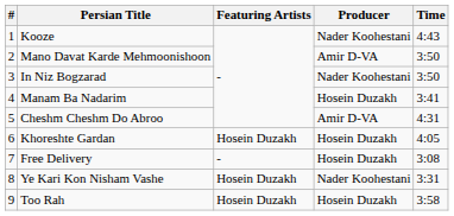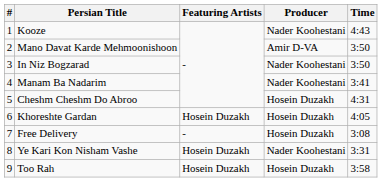Manam Ba Nadarim | Producer: Hosein Duzakh -> Nader Koohestani
Cheshm Cheshm Do Abroo | Producer: Amir D-VA -> Hosein Duzakh
